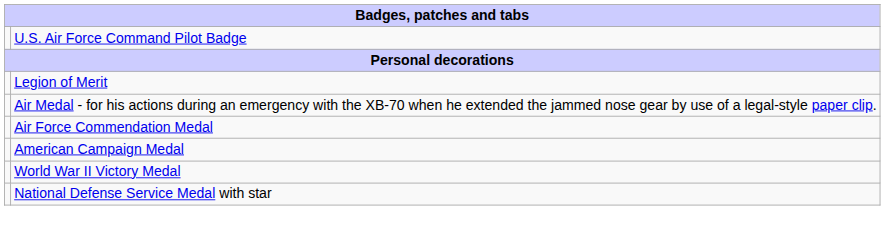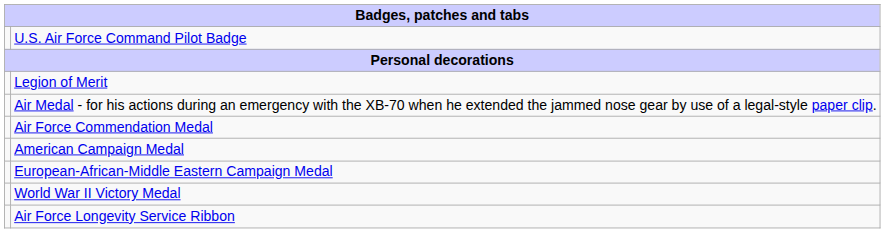+ row: European-African-Middle Eastern Campaign Medal
- row: National Defense Service Medal with star
+ row: Air Force Longevity Service Ribbon
